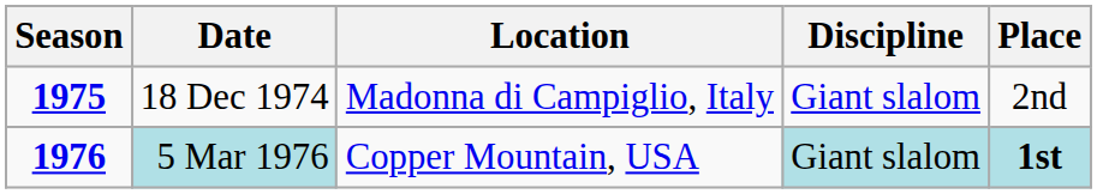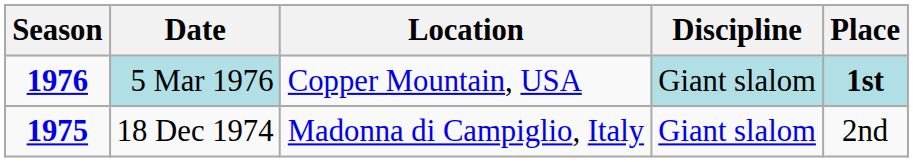rows swapped: 18 Dec 1974 <-> 5 Mar 1976
